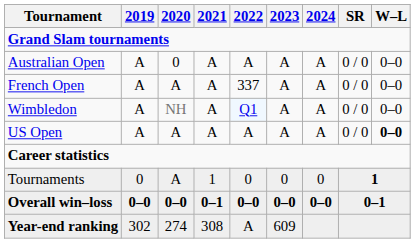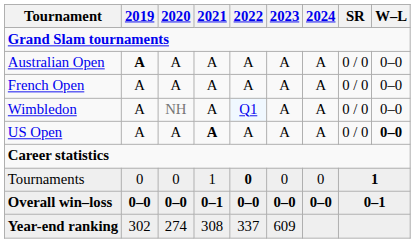Australian Open | 2019: normal -> bold
Australian Open | 2020: 0 -> A
French Open | 2022: 337 -> A
US Open | 2021: normal -> bold
Tournaments | 2020: A -> 0
Tournaments | 2022: normal -> bold
Year-end ranking | 2022: A -> 337
